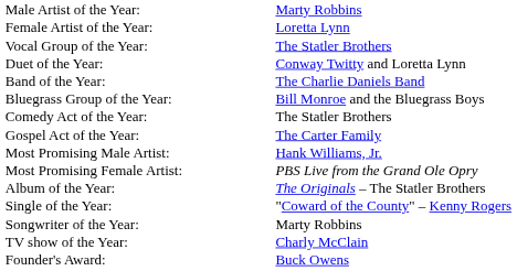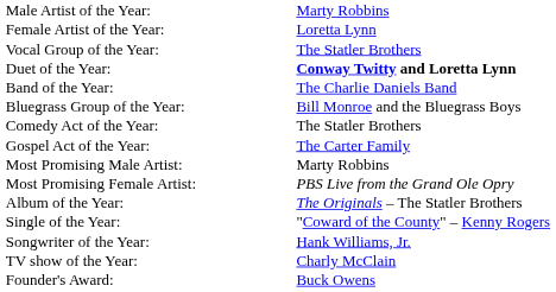Duet of the Year: | column 2: normal -> bold
Most Promising Male Artist: | column 2: Hank Williams, Jr. -> Marty Robbins
Songwriter of the Year: | column 2: Marty Robbins -> Hank Williams, Jr.
